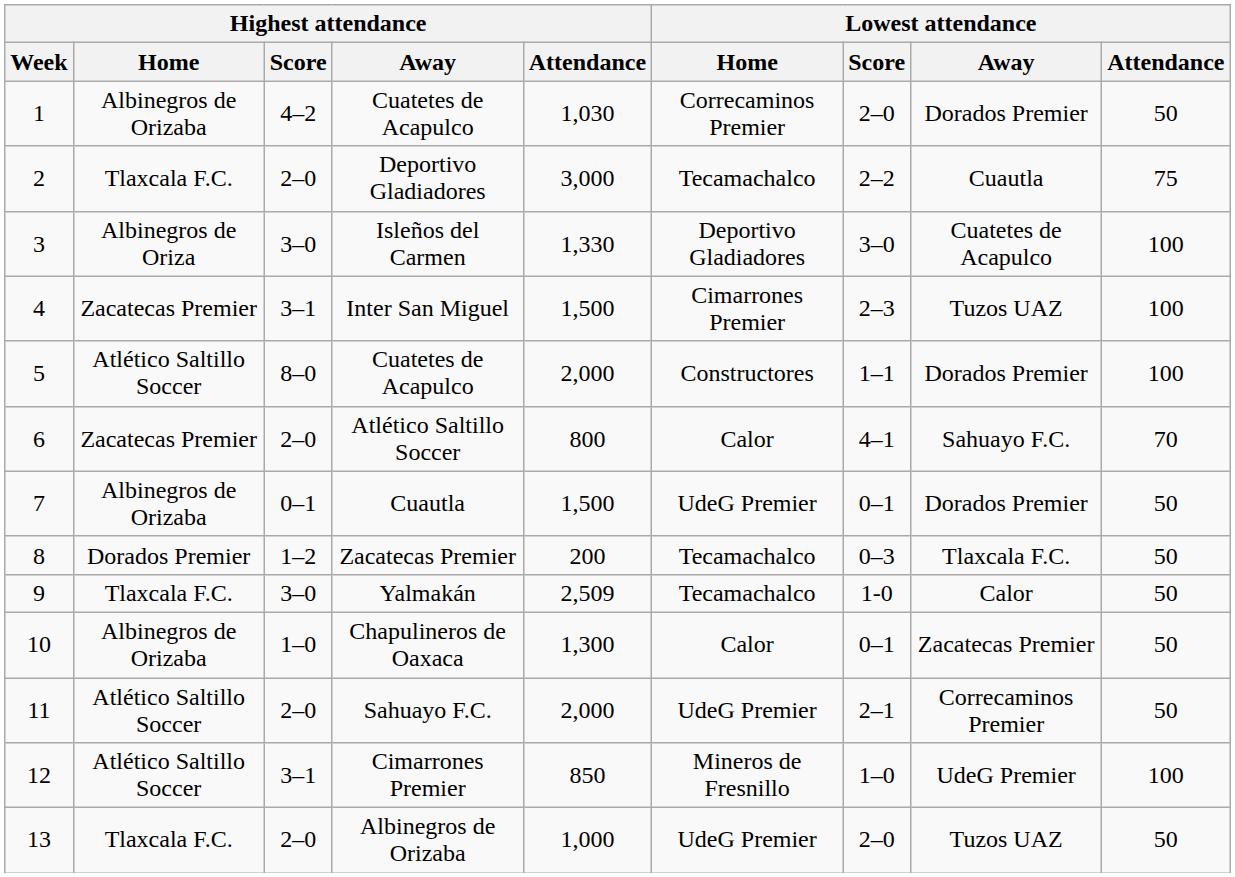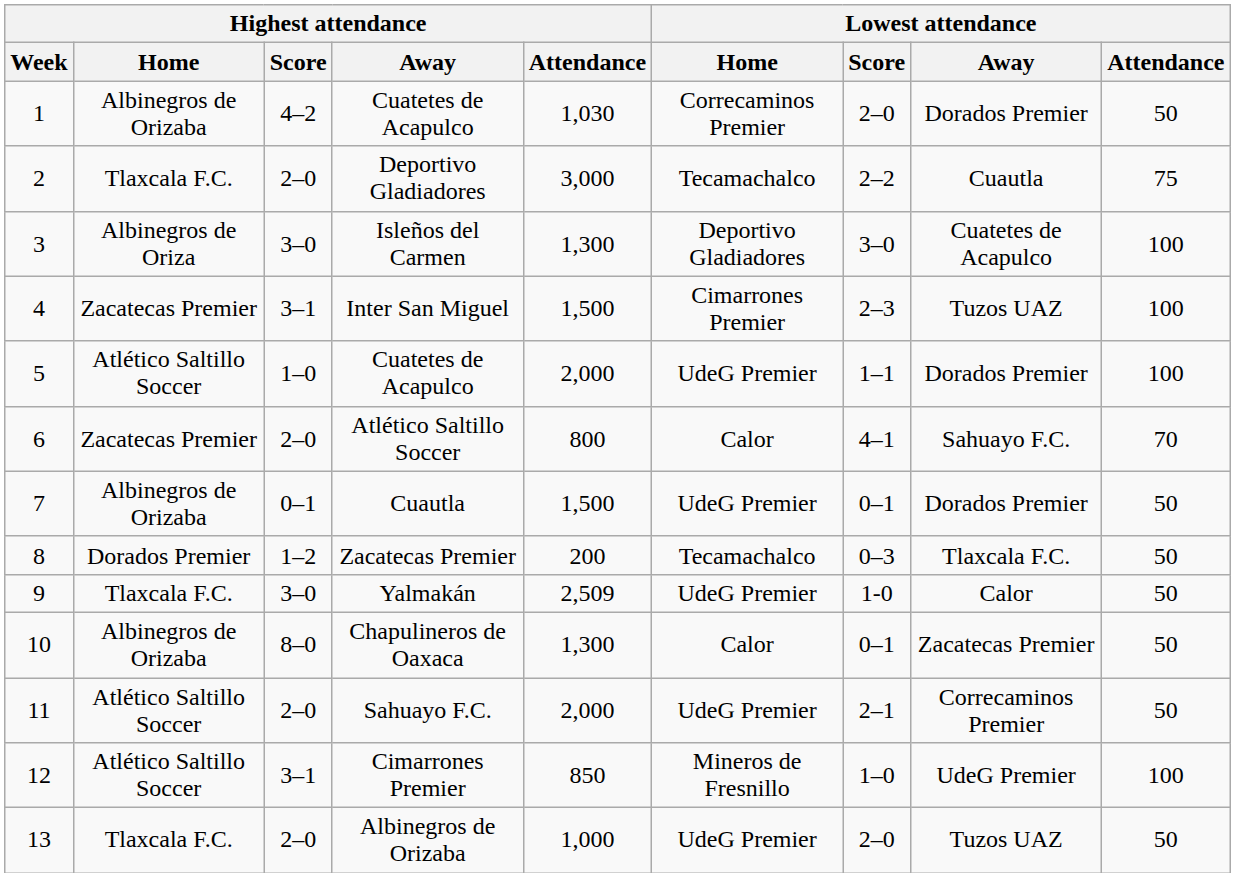Isleños del Carmen | Highest attendance / Attendance: 1,330 -> 1,300
5 / Cuatetes de Acapulco | Highest attendance / Score: 8–0 -> 1–0
5 / Cuatetes de Acapulco | Lowest attendance / Home: Constructores -> UdeG Premier
Yalmakán | Lowest attendance / Home: Tecamachalco -> UdeG Premier
Chapulineros de Oaxaca | Highest attendance / Score: 1–0 -> 8–0
